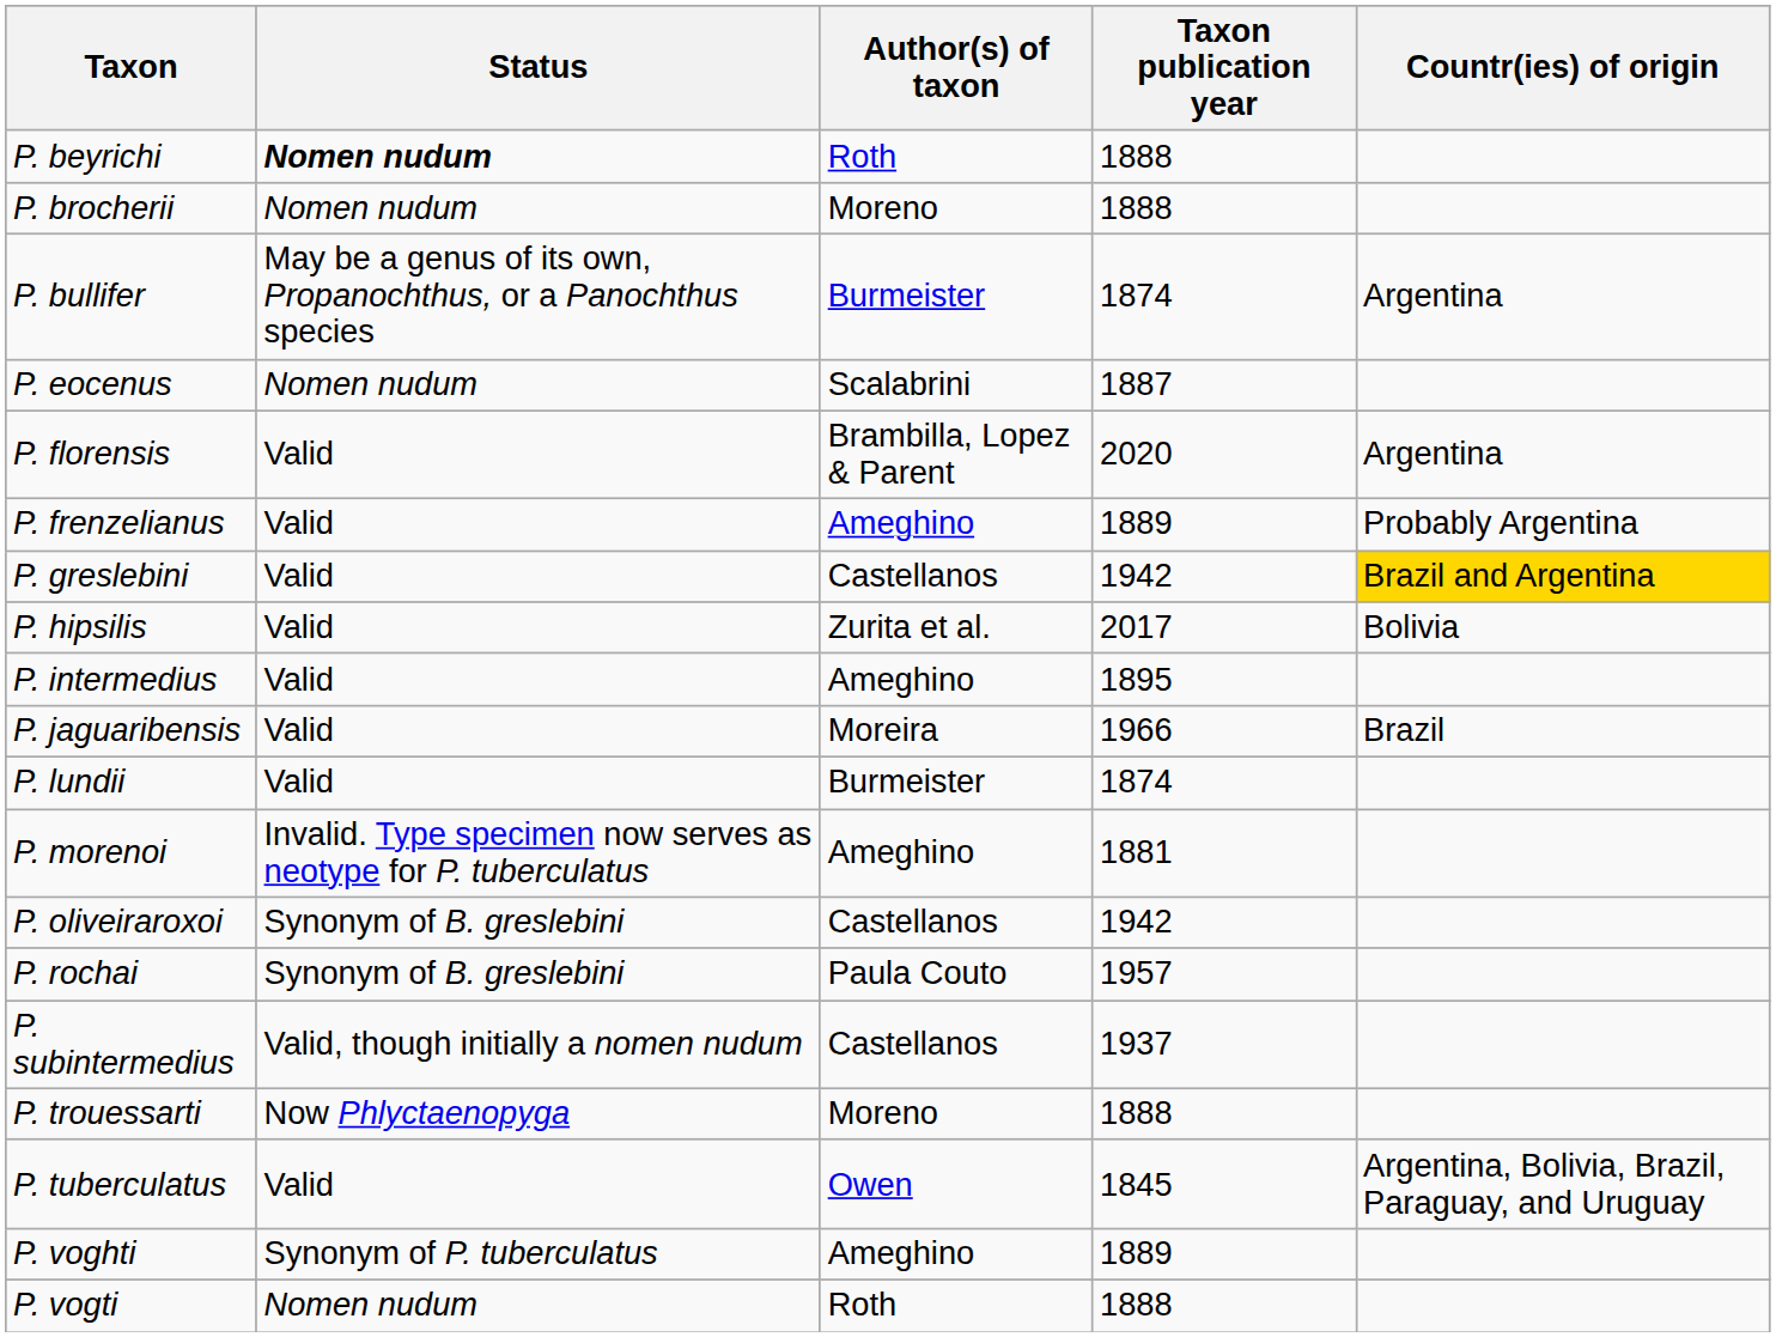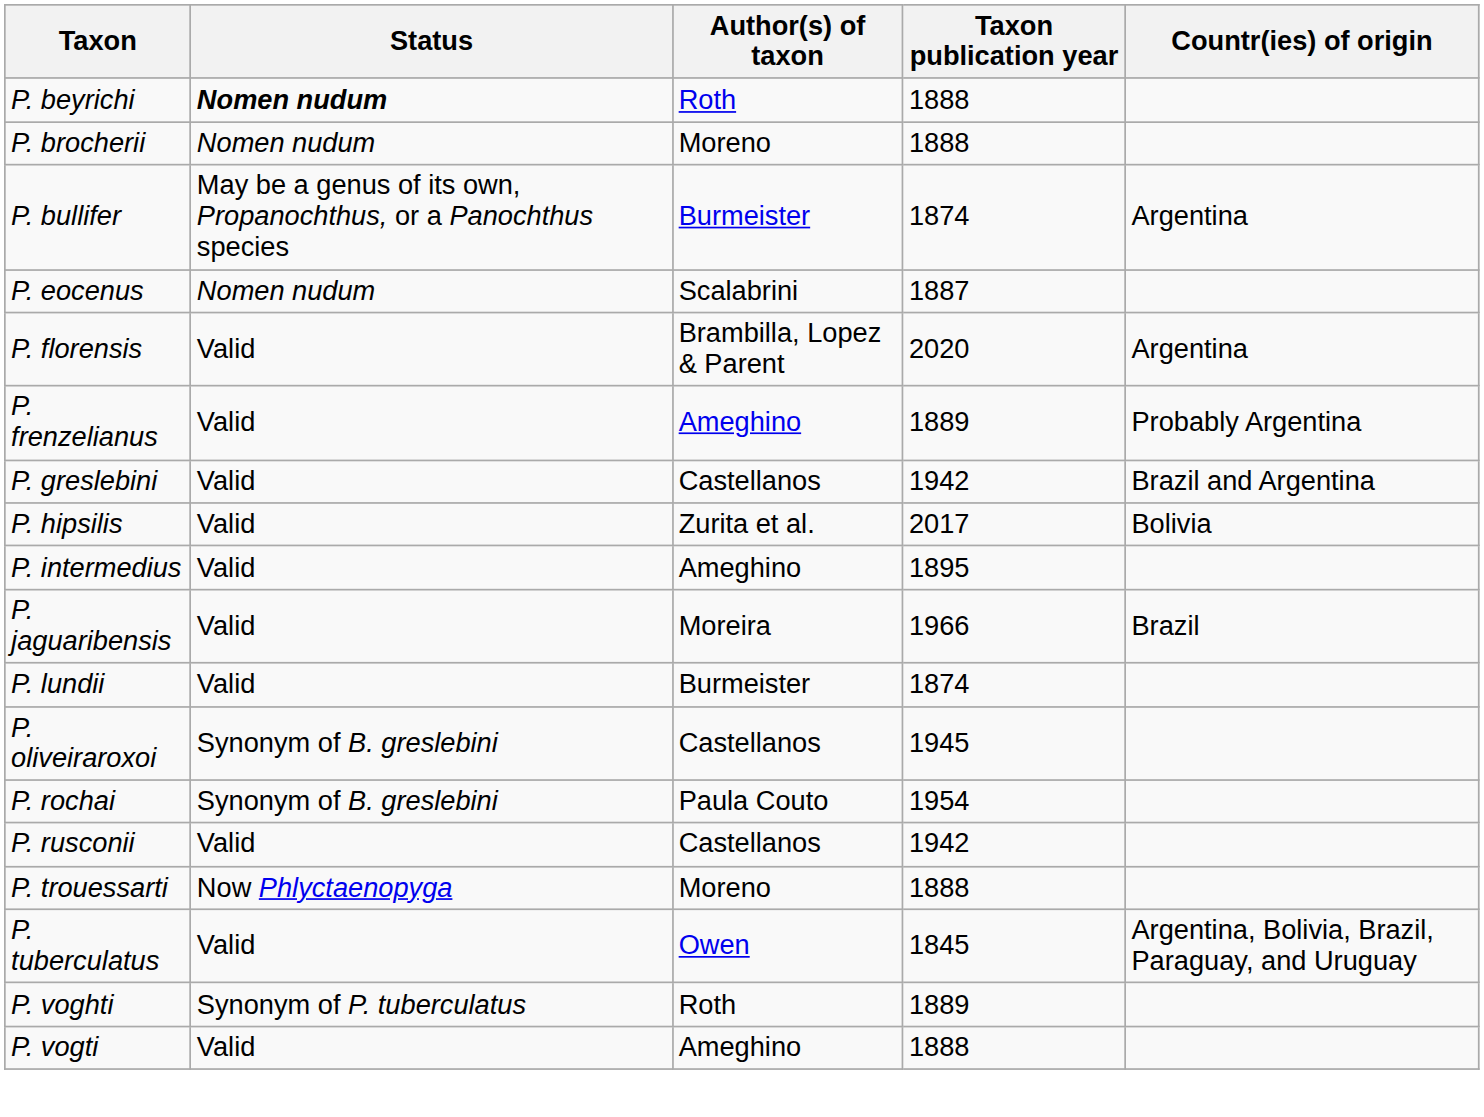P. greslebini | Countr(ies) of origin: gold background -> no background
- row: P. morenoi | Invalid. Type specimen now serves as neotype for P. tuberculatus | Ameghino | 1881
P. oliveiraroxoi | Taxon publication year: 1942 -> 1945
P. rochai | Taxon publication year: 1957 -> 1954
+ row: P. rusconii | Valid | Castellanos | 1942
- row: P. subintermedius | Valid, though initially a nomen nudum | Castellanos | 1937
P. voghti | Author(s) of taxon: Ameghino -> Roth
P. vogti | Status: Nomen nudum -> Valid
P. vogti | Author(s) of taxon: Roth -> Ameghino
